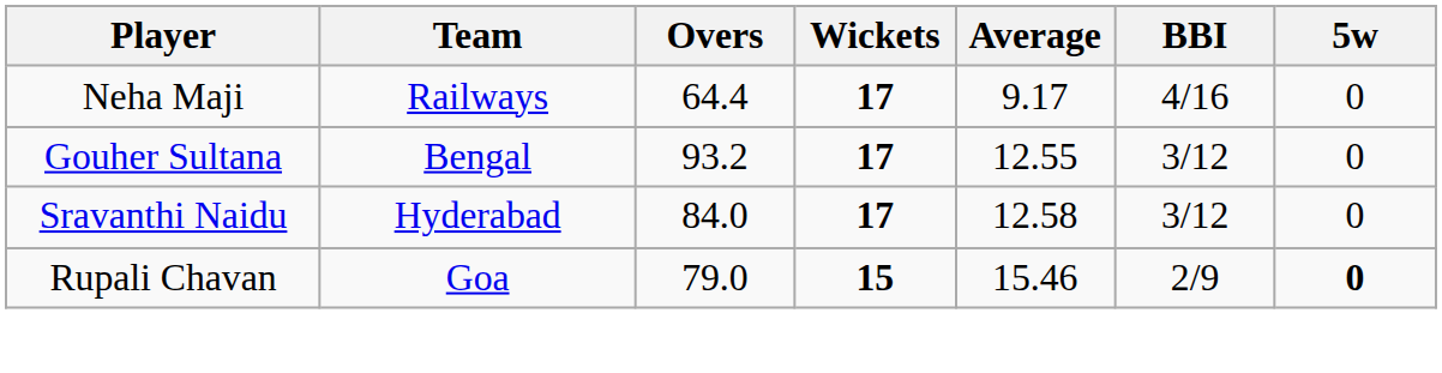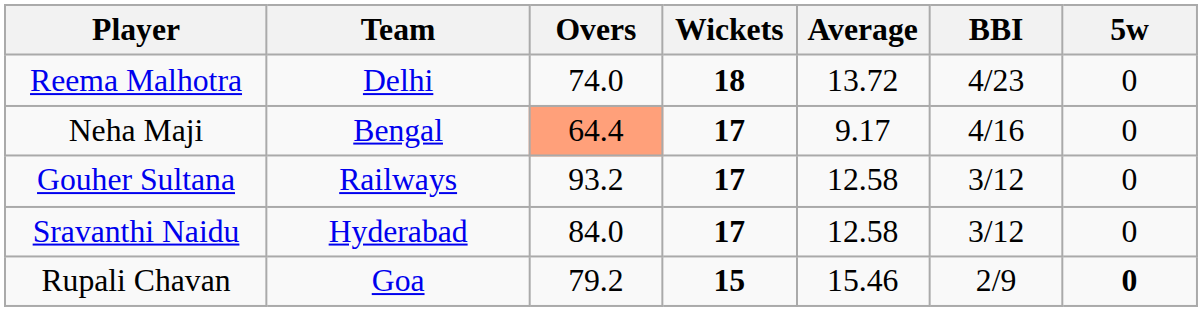+ row: Reema Malhotra | Delhi | 74.0 | 18 | 13.72 | 4/23 | 0
Neha Maji | Team: Railways -> Bengal
Neha Maji | Overs: no background -> lightsalmon background
Gouher Sultana | Team: Bengal -> Railways
Gouher Sultana | Average: 12.55 -> 12.58
Rupali Chavan | Overs: 79.0 -> 79.2
